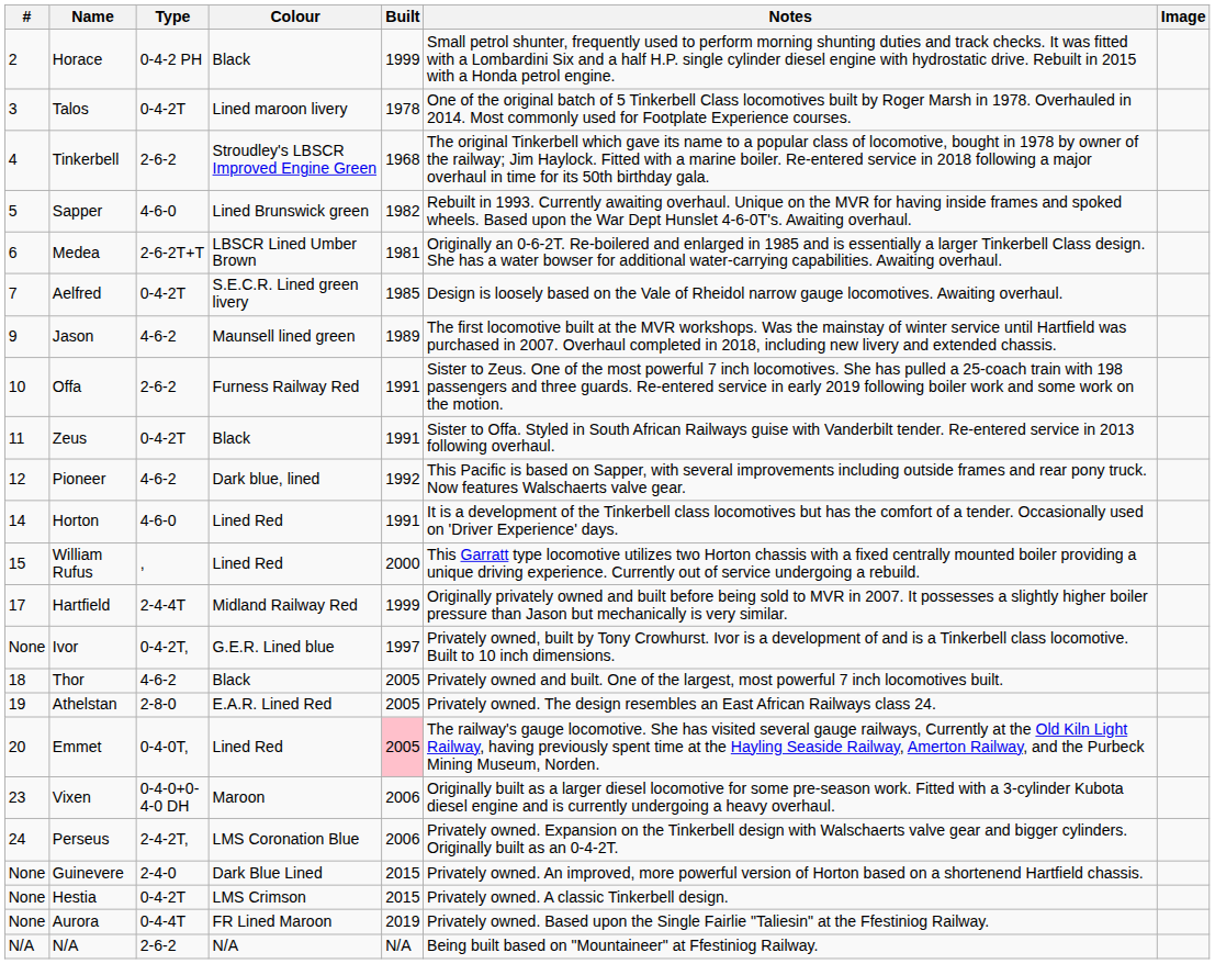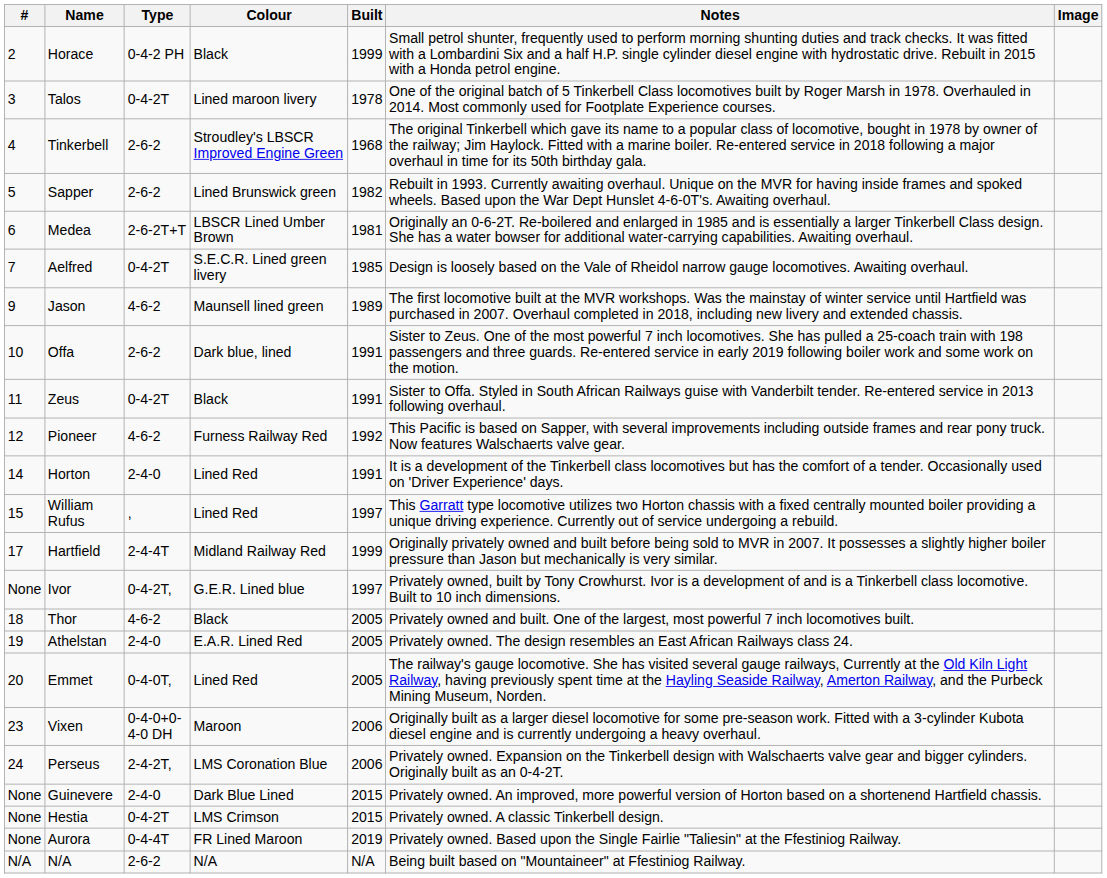Sapper | Type: 4-6-0 -> 2-6-2
Offa | Colour: Furness Railway Red -> Dark blue, lined
Pioneer | Colour: Dark blue, lined -> Furness Railway Red
Horton | Type: 4-6-0 -> 2-4-0
William Rufus | Built: 2000 -> 1997
Athelstan | Type: 2-8-0 -> 2-4-0
Emmet | Built: pink background -> no background
